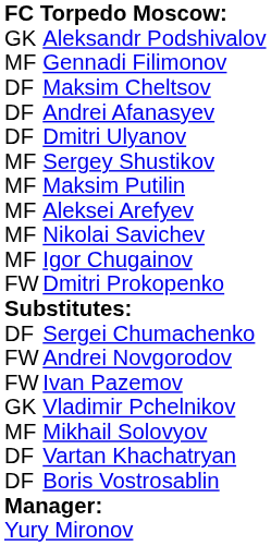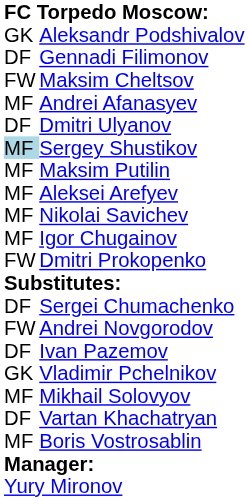Gennadi Filimonov | column 1: MF -> DF
Maksim Cheltsov | column 1: DF -> FW
Andrei Afanasyev | column 1: DF -> MF
Sergey Shustikov | column 1: no background -> lightblue background
Ivan Pazemov | column 1: FW -> DF
Boris Vostrosablin | column 1: DF -> MF
